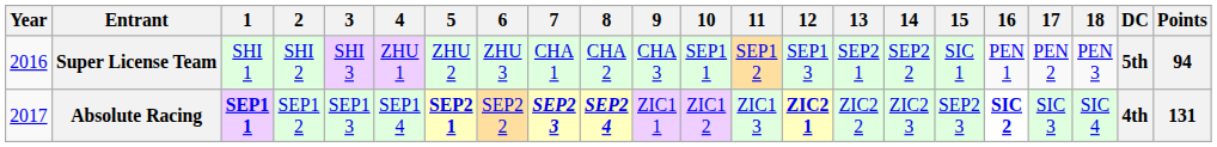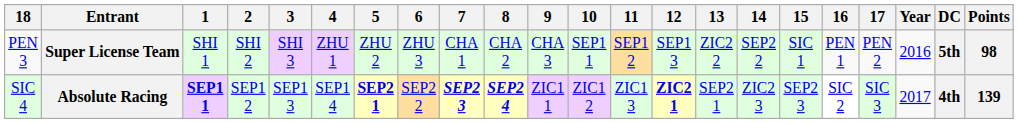columns swapped: Year <-> 18
Super License Team | 13: SEP2 1 -> ZIC2 2
Super License Team | Points: 94 -> 98
Absolute Racing | 13: ZIC2 2 -> SEP2 1
Absolute Racing | 16: bold -> normal
Absolute Racing | Points: 131 -> 139
